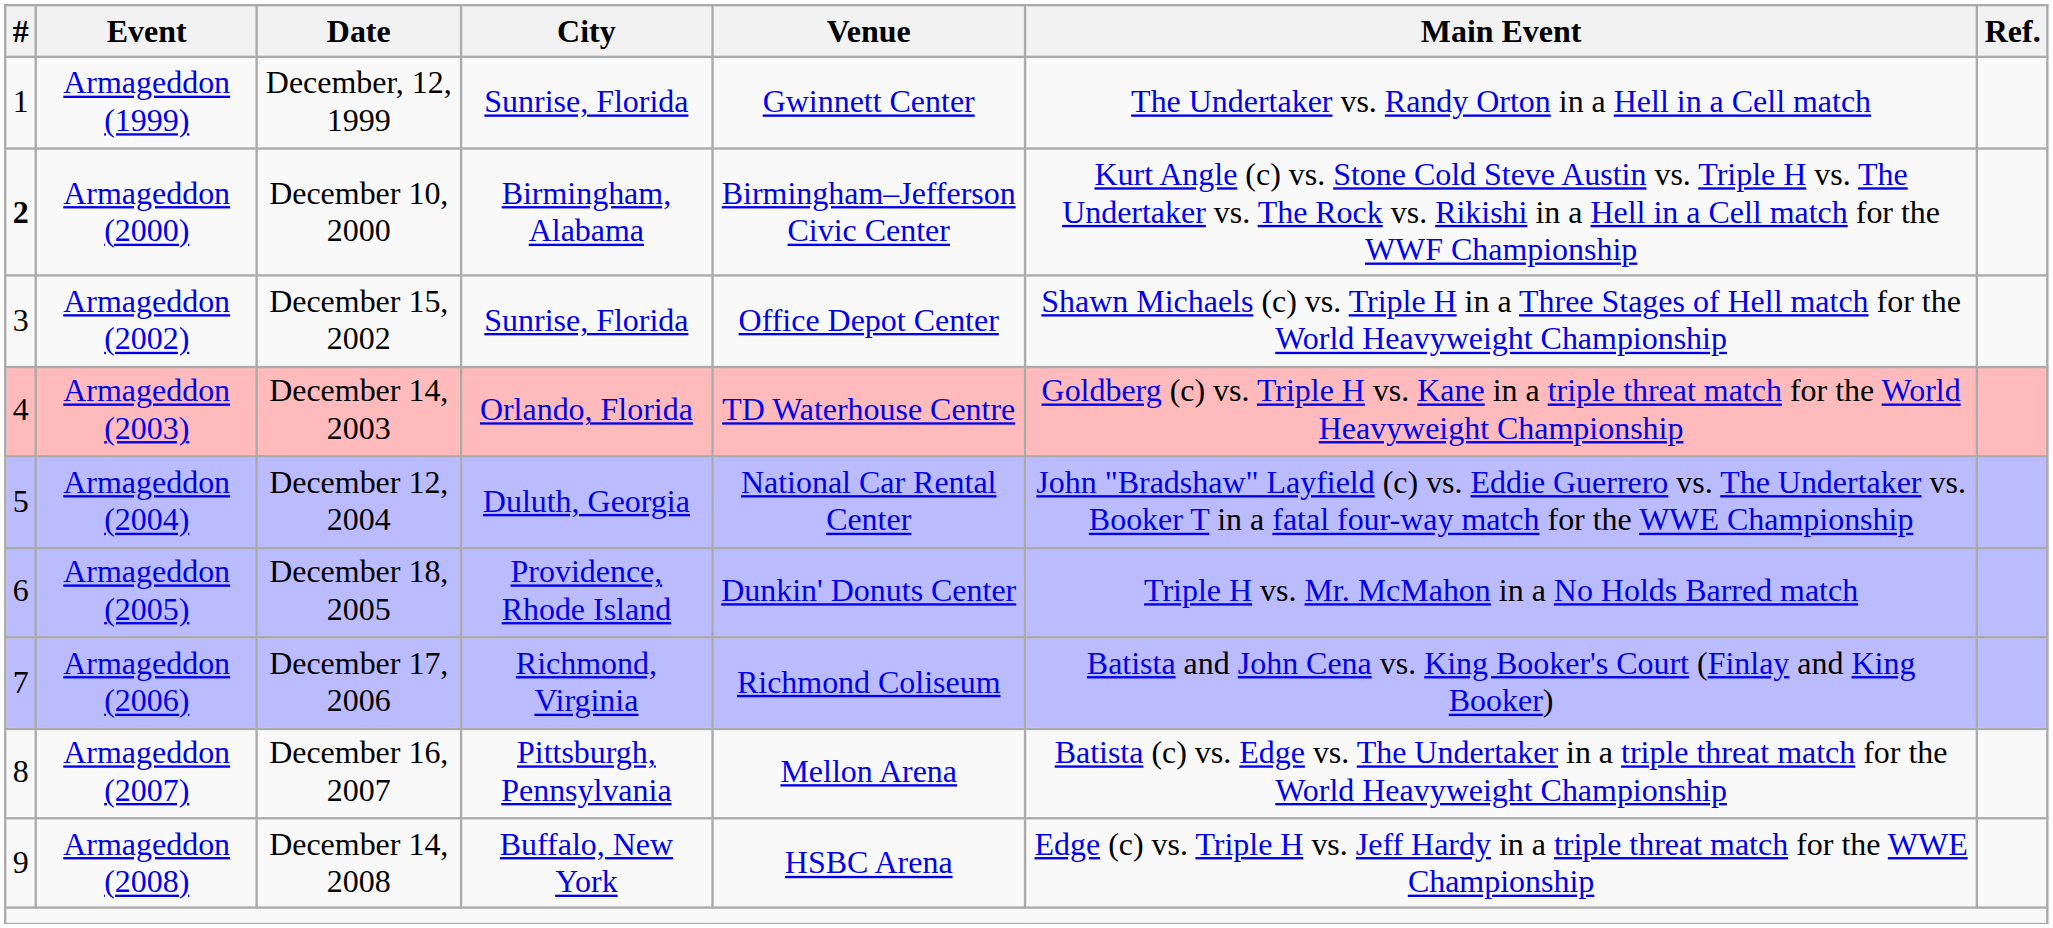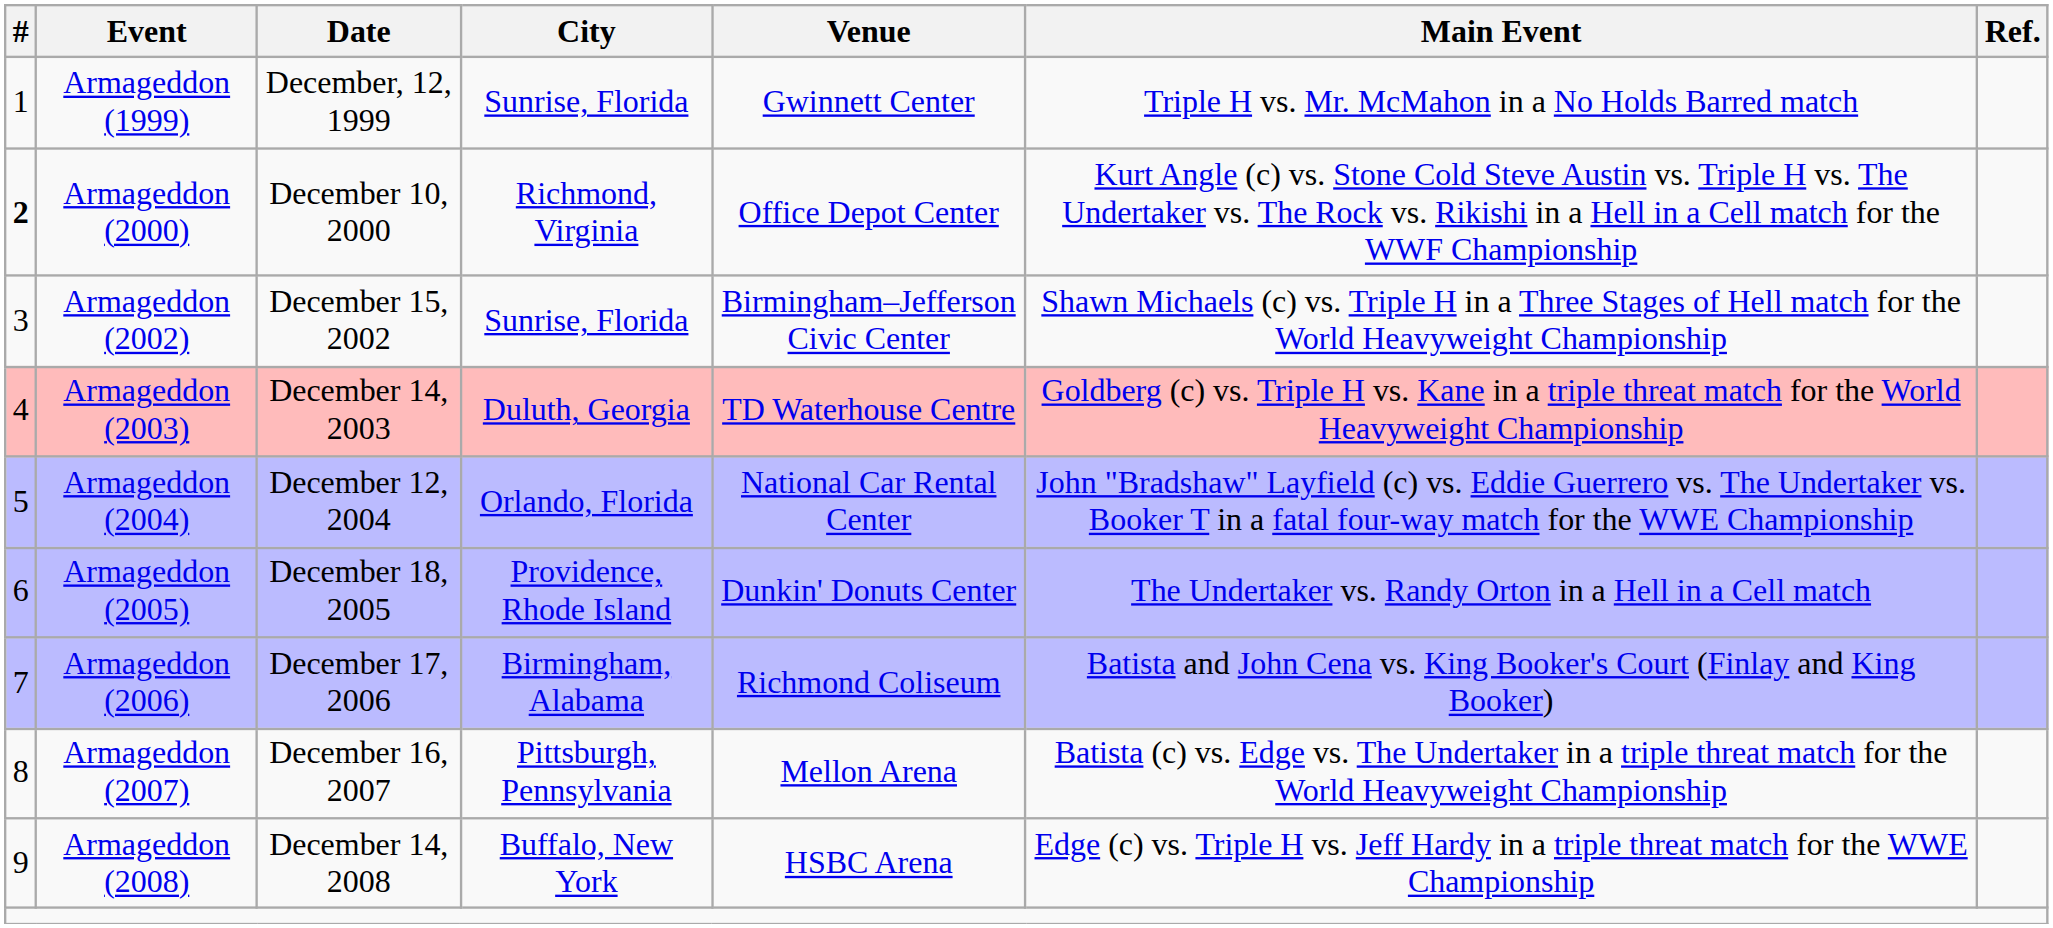Armageddon (1999) | Main Event: The Undertaker vs. Randy Orton in a Hell in a Cell match -> Triple H vs. Mr. McMahon in a No Holds Barred match
Armageddon (2000) | City: Birmingham, Alabama -> Richmond, Virginia
Armageddon (2000) | Venue: Birmingham–Jefferson Civic Center -> Office Depot Center
Armageddon (2002) | Venue: Office Depot Center -> Birmingham–Jefferson Civic Center
Armageddon (2003) | City: Orlando, Florida -> Duluth, Georgia
Armageddon (2004) | City: Duluth, Georgia -> Orlando, Florida
Armageddon (2005) | Main Event: Triple H vs. Mr. McMahon in a No Holds Barred match -> The Undertaker vs. Randy Orton in a Hell in a Cell match
Armageddon (2006) | City: Richmond, Virginia -> Birmingham, Alabama
